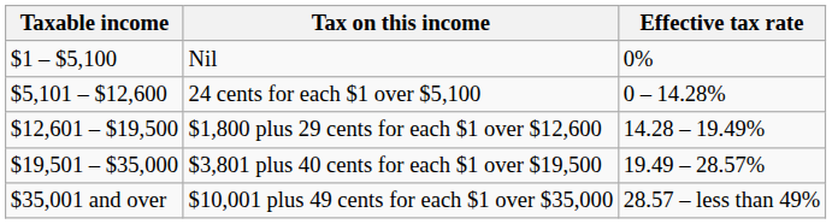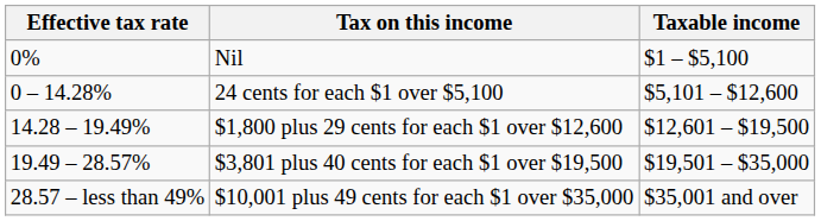columns swapped: Taxable income <-> Effective tax rate
